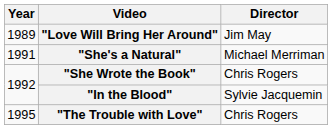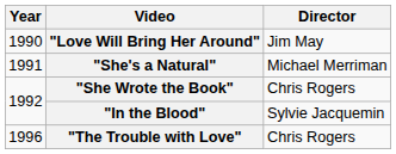"Love Will Bring Her Around" | Year: 1989 -> 1990
"The Trouble with Love" | Year: 1995 -> 1996
